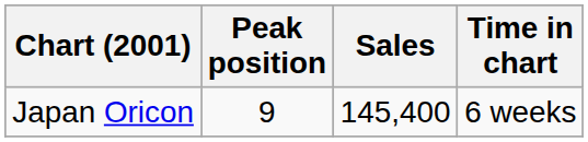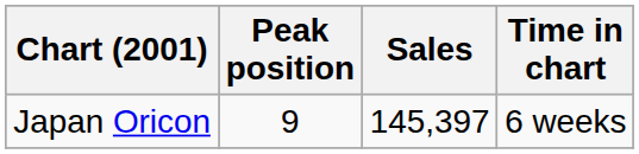Japan Oricon | Sales: 145,400 -> 145,397
